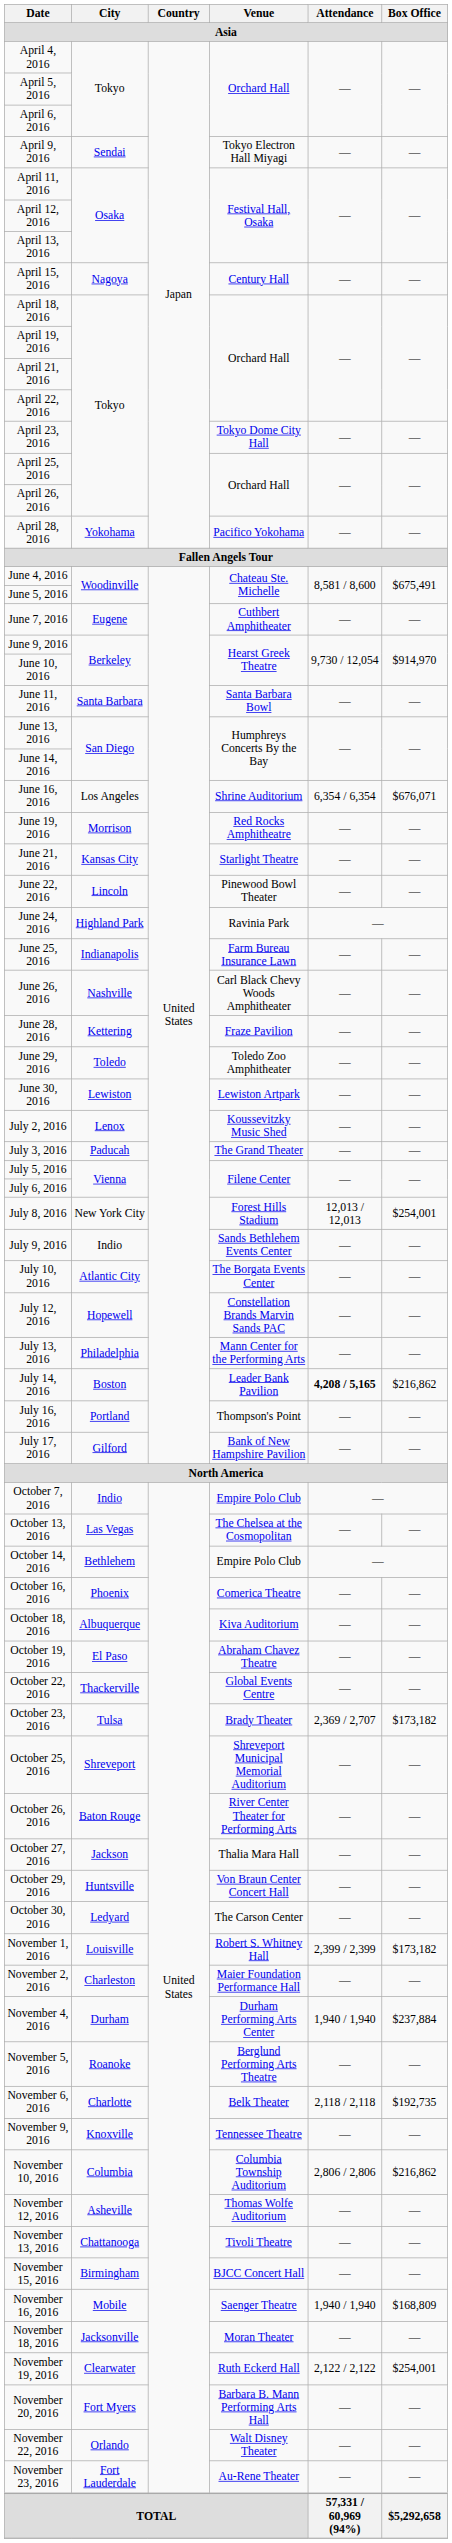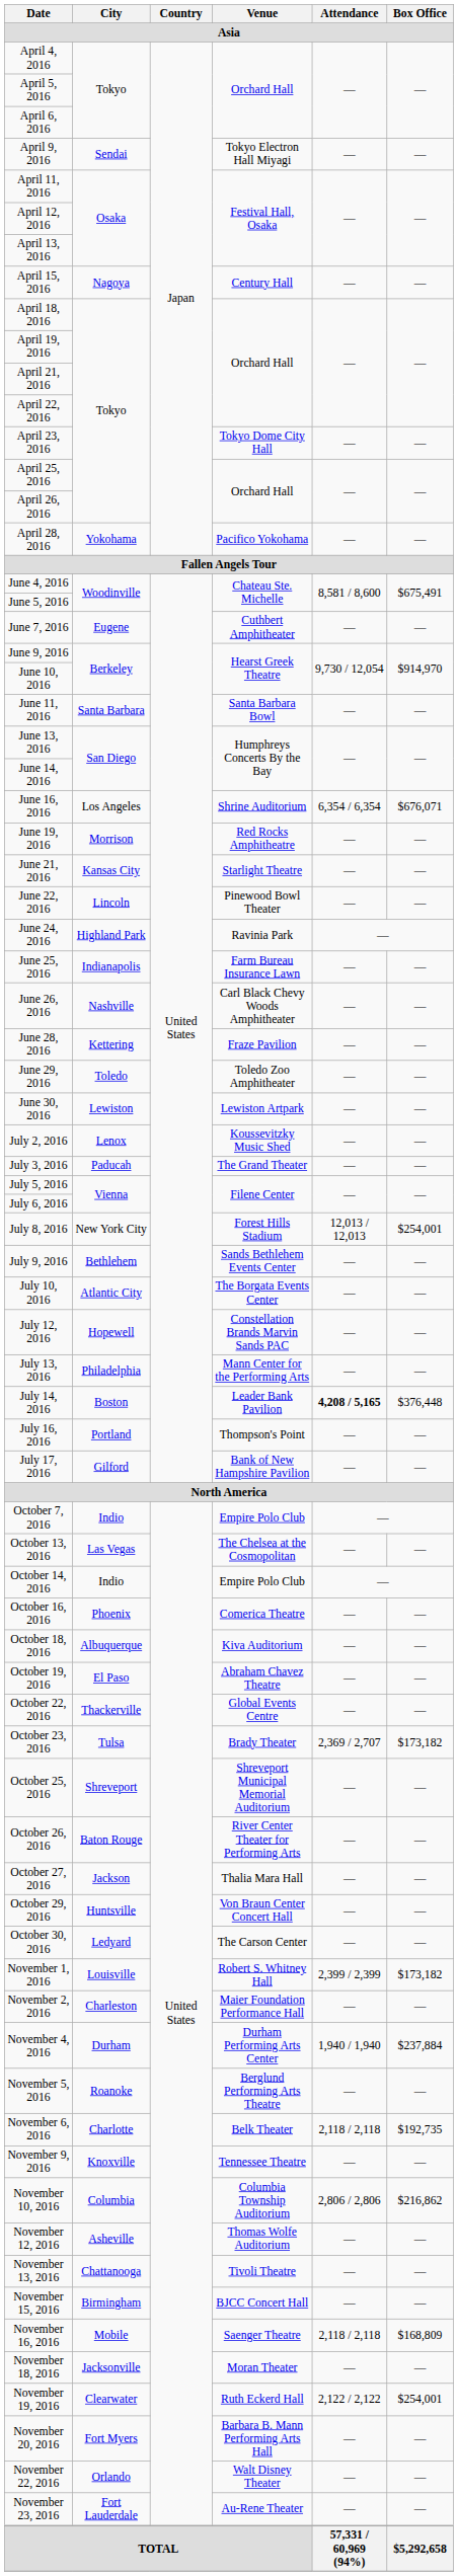July 9, 2016 | City: Indio -> Bethlehem
July 14, 2016 | Box Office: $216,862 -> $376,448
October 14, 2016 | City: Bethlehem -> Indio
November 16, 2016 | Attendance: 1,940 / 1,940 -> 2,118 / 2,118
